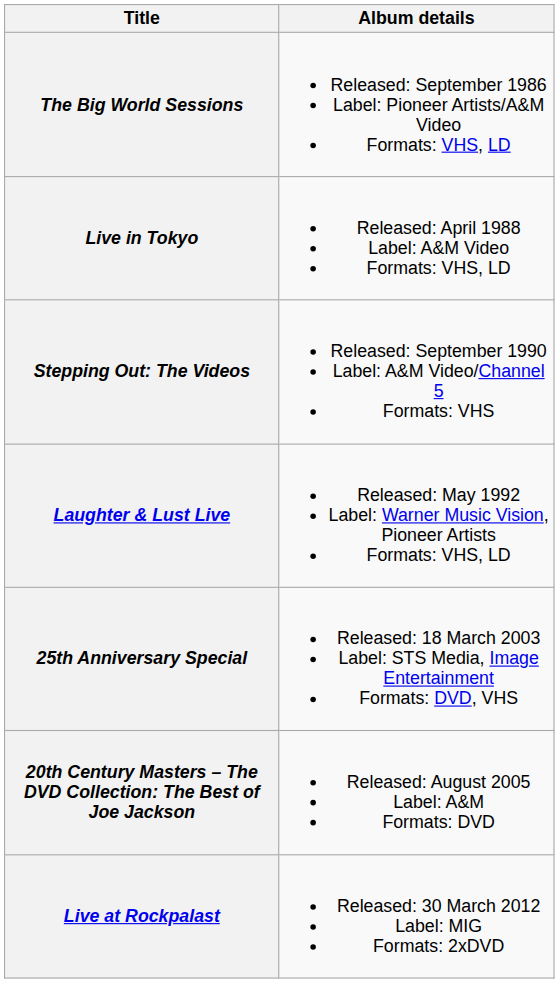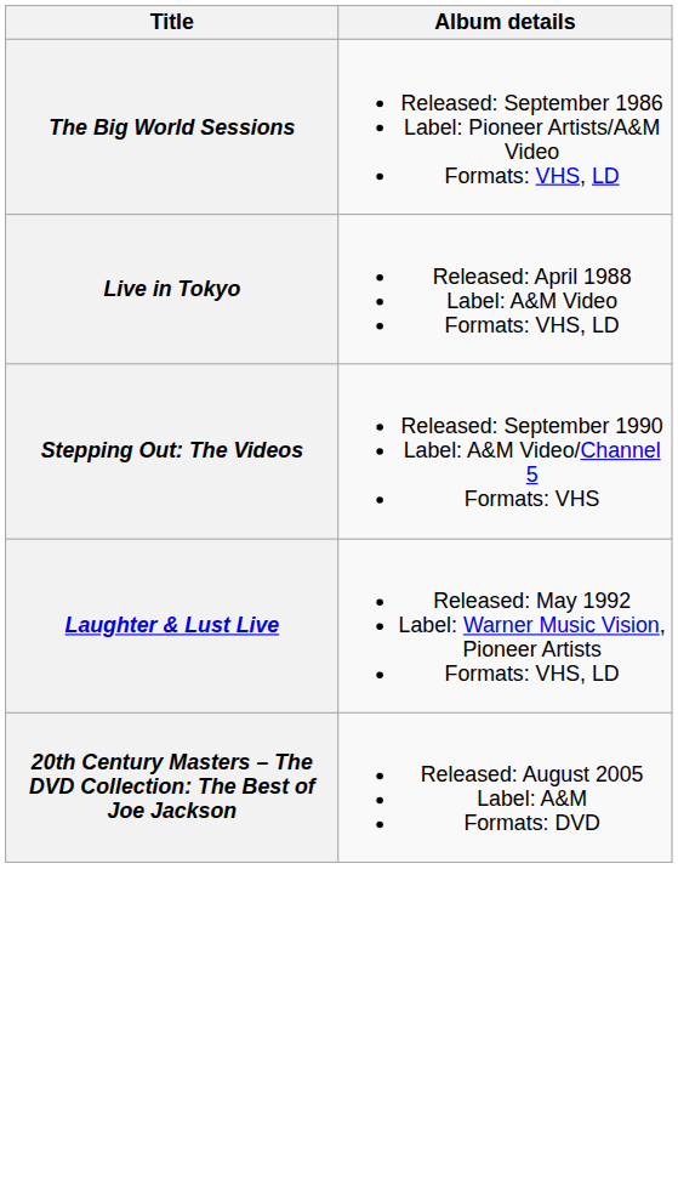- row: 25th Anniversary Special | Released: 18 March 2003 Label: STS Media, Image Entertainment Formats: DVD, VHS
- row: Live at Rockpalast | Released: 30 March 2012 Label: MIG Formats: 2xDVD
